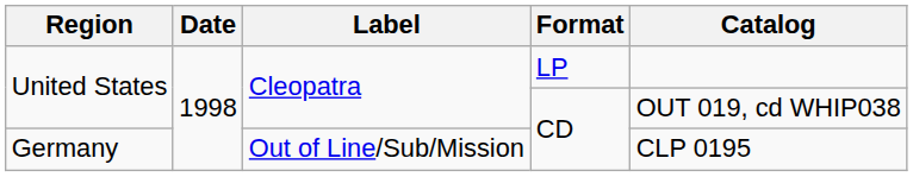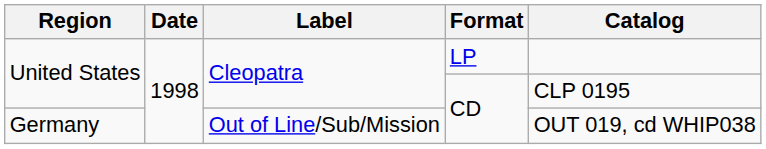United States / CD | Catalog: OUT 019, cd WHIP038 -> CLP 0195
Germany | Catalog: CLP 0195 -> OUT 019, cd WHIP038
